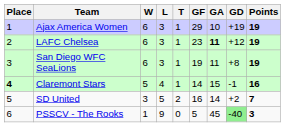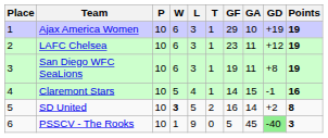+ column: P | 10 | 10 | 10 | 10 | 10 | 10
LAFC Chelsea | GA: bold -> normal
Claremont Stars | Place: bold -> normal
SD United | W: normal -> bold
SD United | Points: 7 -> 8
